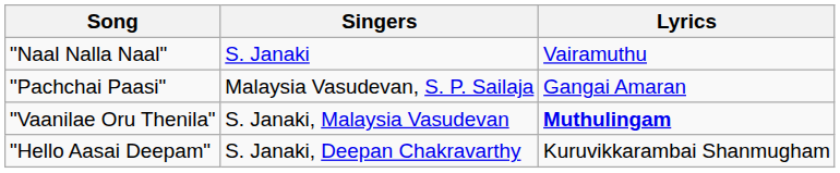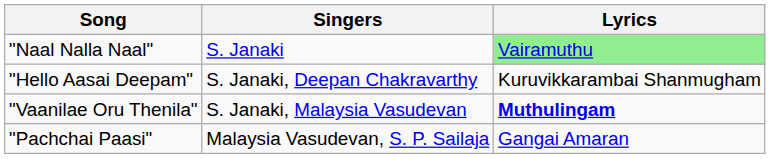"Naal Nalla Naal" | Lyrics: no background -> lightgreen background
rows swapped: "Hello Aasai Deepam" <-> "Pachchai Paasi"
